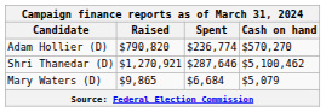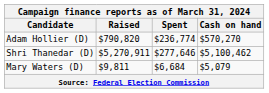Shri Thanedar (D) | Raised: $1,270,921 -> $5,270,911
Shri Thanedar (D) | Spent: $287,646 -> $277,646
Mary Waters (D) | Raised: $9,865 -> $9,811
